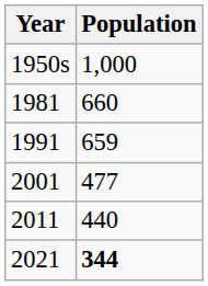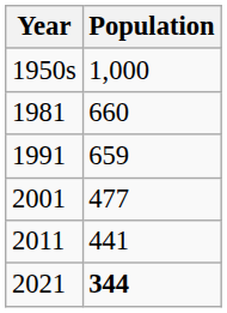2011 | Population: 440 -> 441
